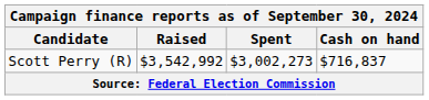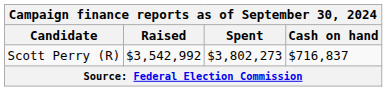Scott Perry (R) | Spent: $3,002,273 -> $3,802,273
